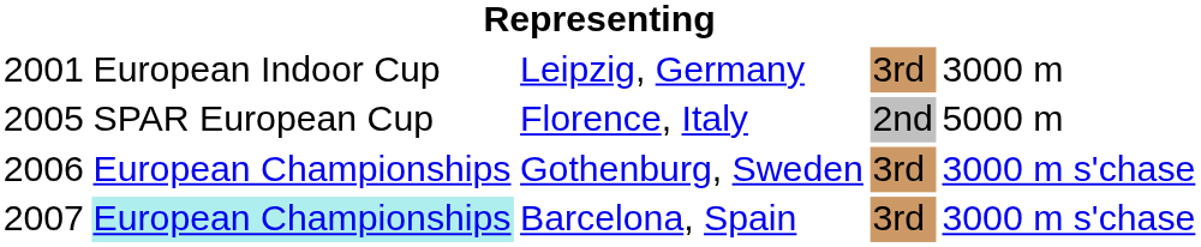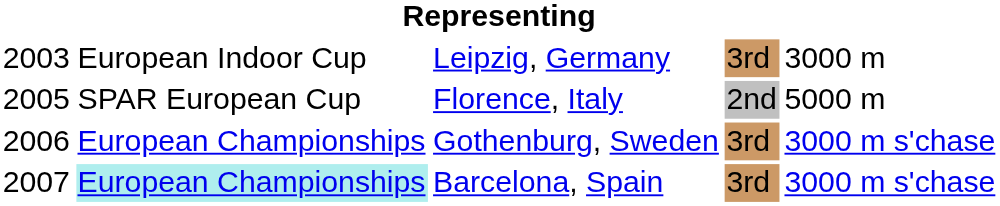Leipzig, Germany | column 1: 2001 -> 2003
